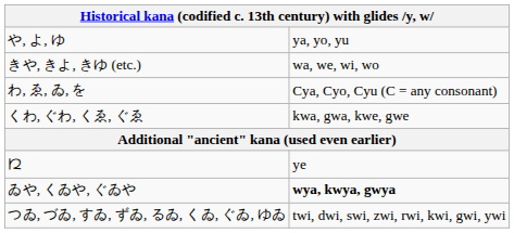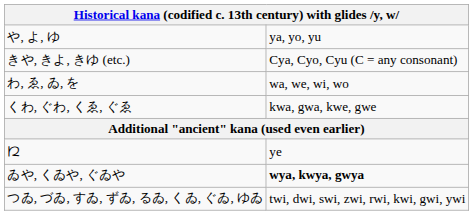きや, きよ, きゆ (etc.) | column 2: wa, we, wi, wo -> Cya, Cyo, Cyu (C = any consonant)
わ, ゑ, ゐ, を | column 2: Cya, Cyo, Cyu (C = any consonant) -> wa, we, wi, wo
